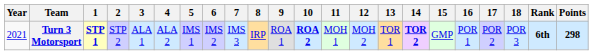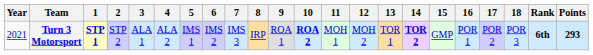Turn 3 Motorsport | Points: 298 -> 293
